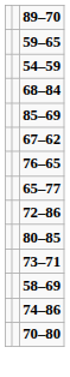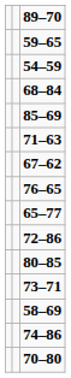+ row: 71–63
